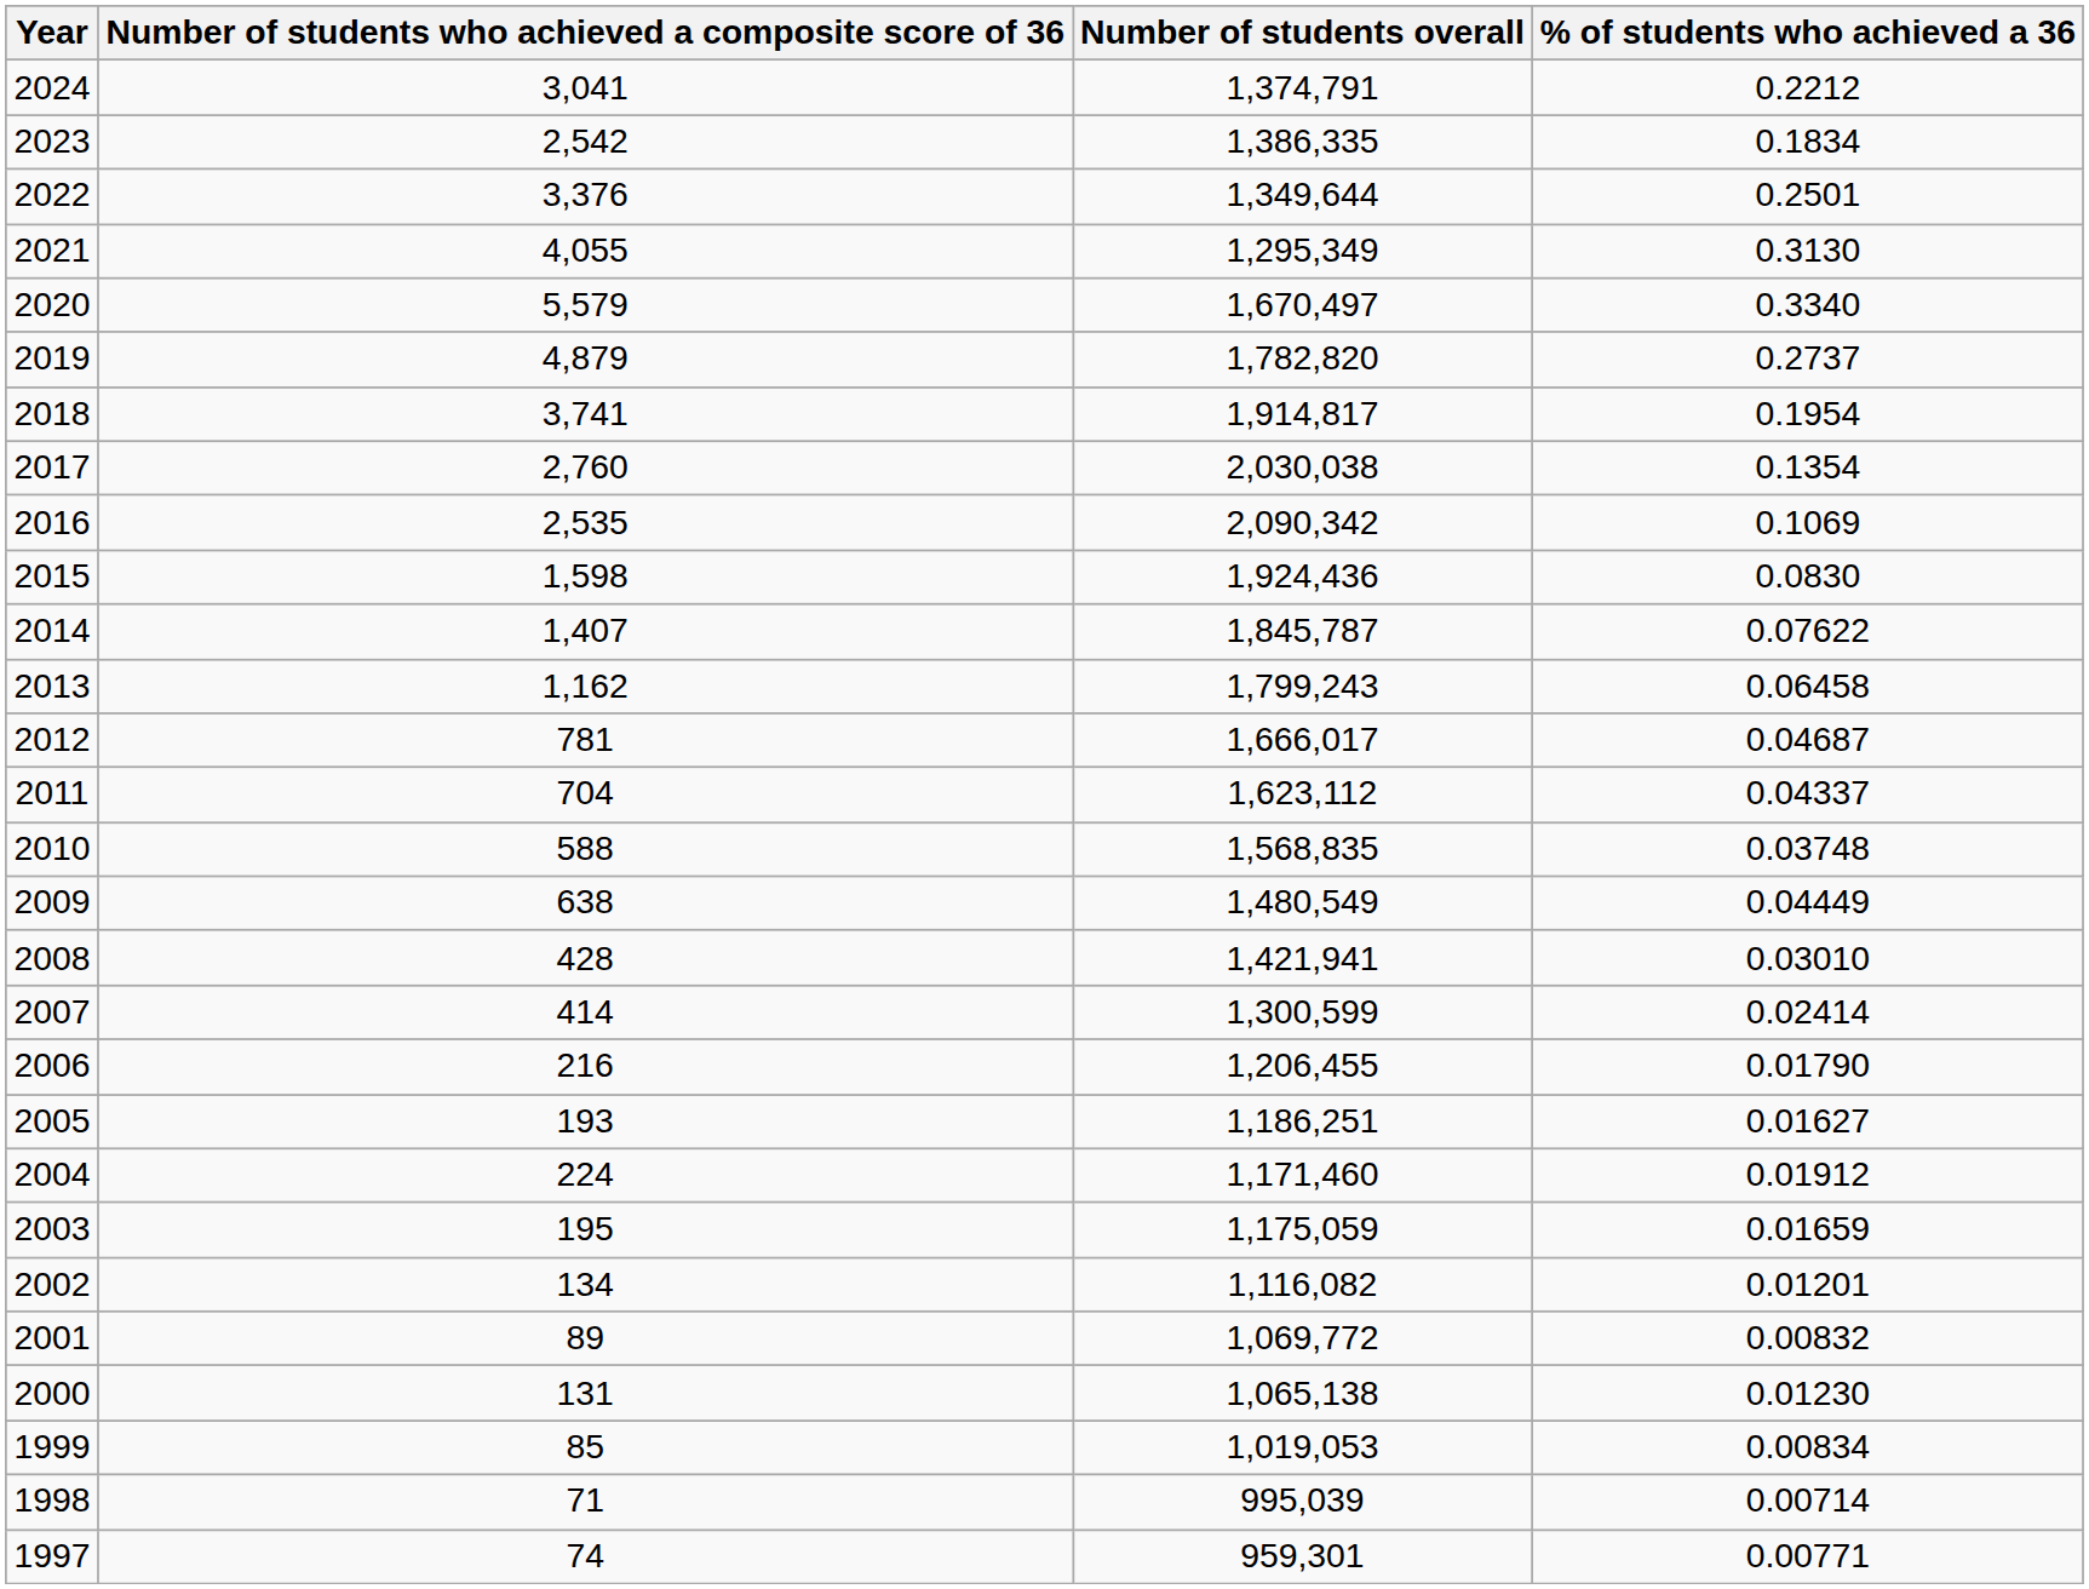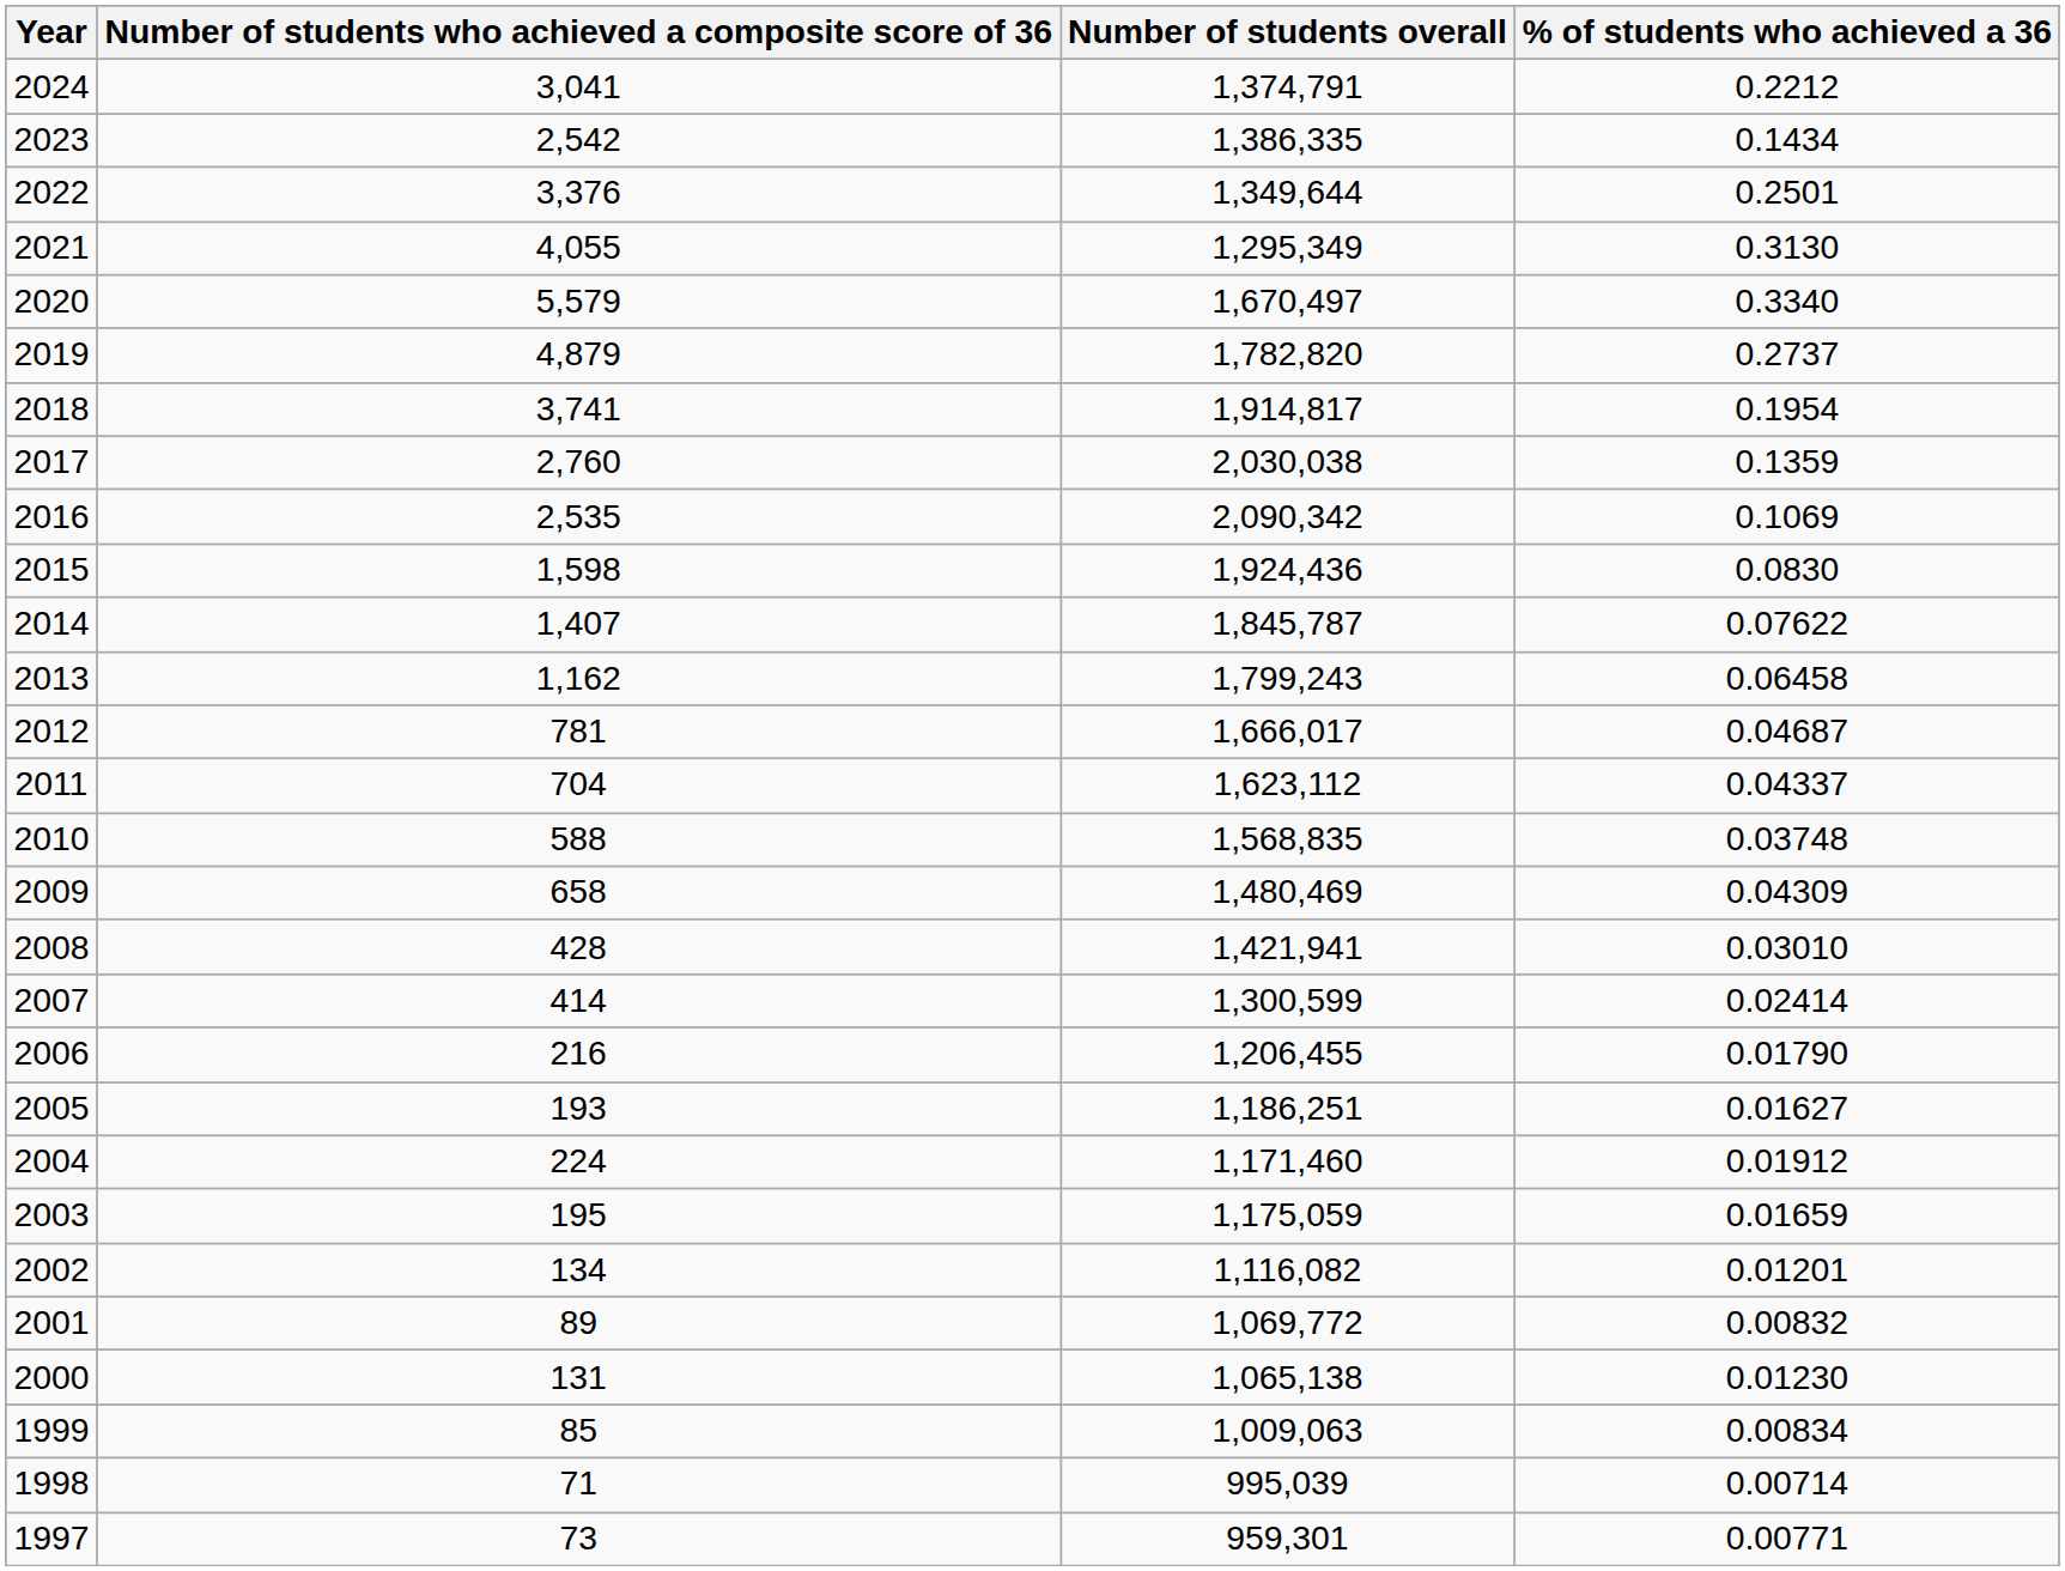2023 | % of students who achieved a 36: 0.1834 -> 0.1434
2017 | % of students who achieved a 36: 0.1354 -> 0.1359
2009 | Number of students who achieved a composite score of 36: 638 -> 658
2009 | Number of students overall: 1,480,549 -> 1,480,469
2009 | % of students who achieved a 36: 0.04449 -> 0.04309
1999 | Number of students overall: 1,019,053 -> 1,009,063
1997 | Number of students who achieved a composite score of 36: 74 -> 73
